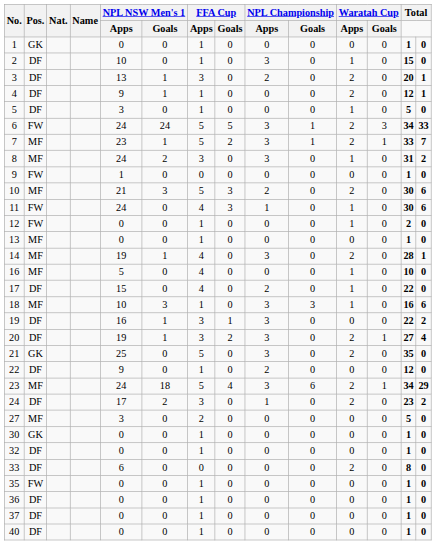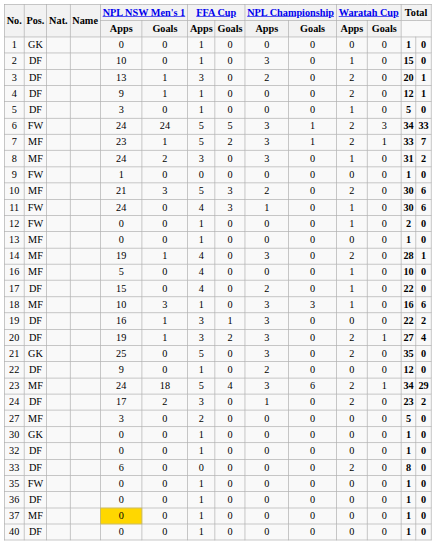37 | Pos.: DF -> MF
37 | NPL NSW Men's 1 / Apps: no background -> gold background
